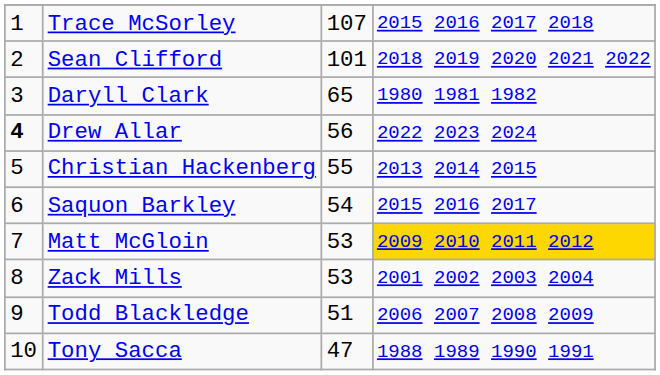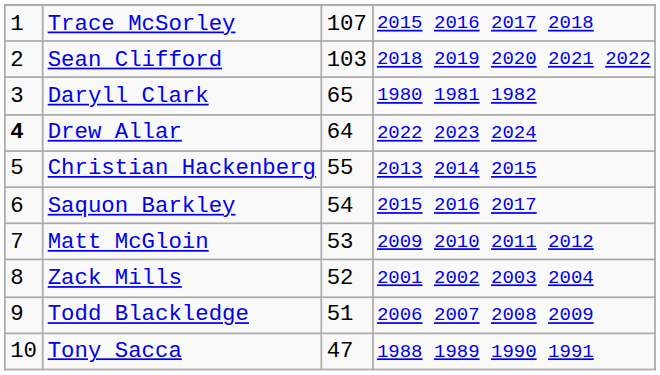Sean Clifford | column 3: 101 -> 103
Drew Allar | column 3: 56 -> 64
Matt McGloin | column 4: gold background -> no background
Zack Mills | column 3: 53 -> 52
